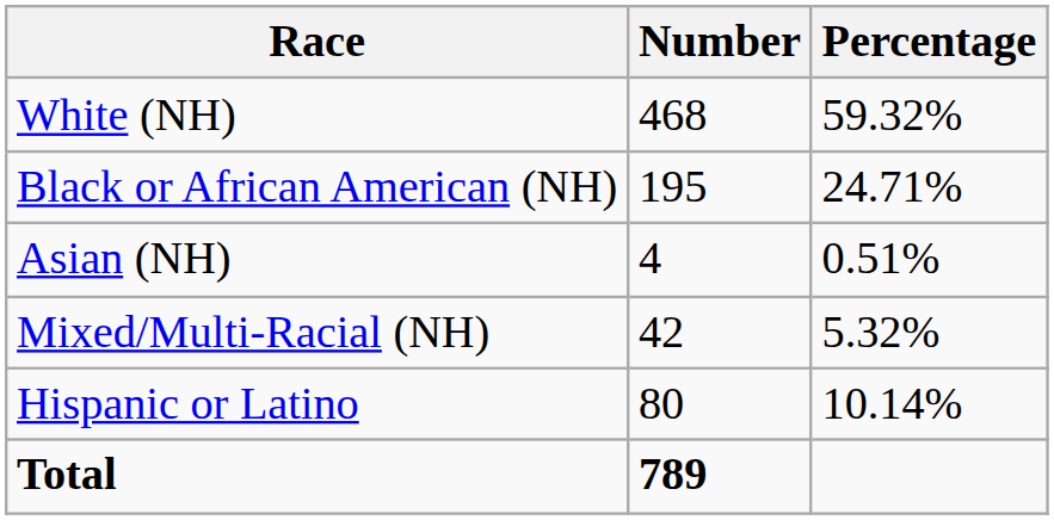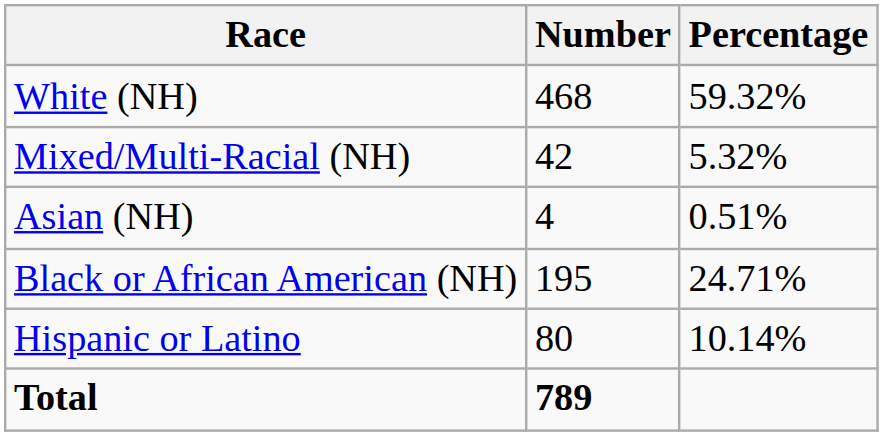rows swapped: Black or African American (NH) <-> Mixed/Multi-Racial (NH)
